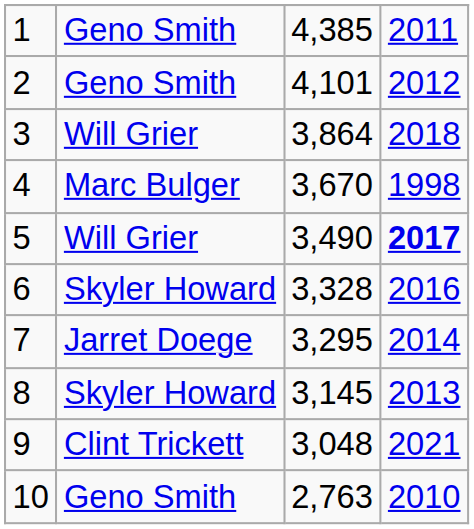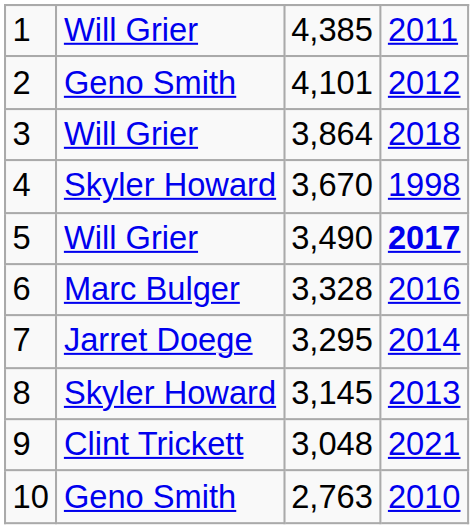1 | column 2: Geno Smith -> Will Grier
4 | column 2: Marc Bulger -> Skyler Howard
6 | column 2: Skyler Howard -> Marc Bulger
